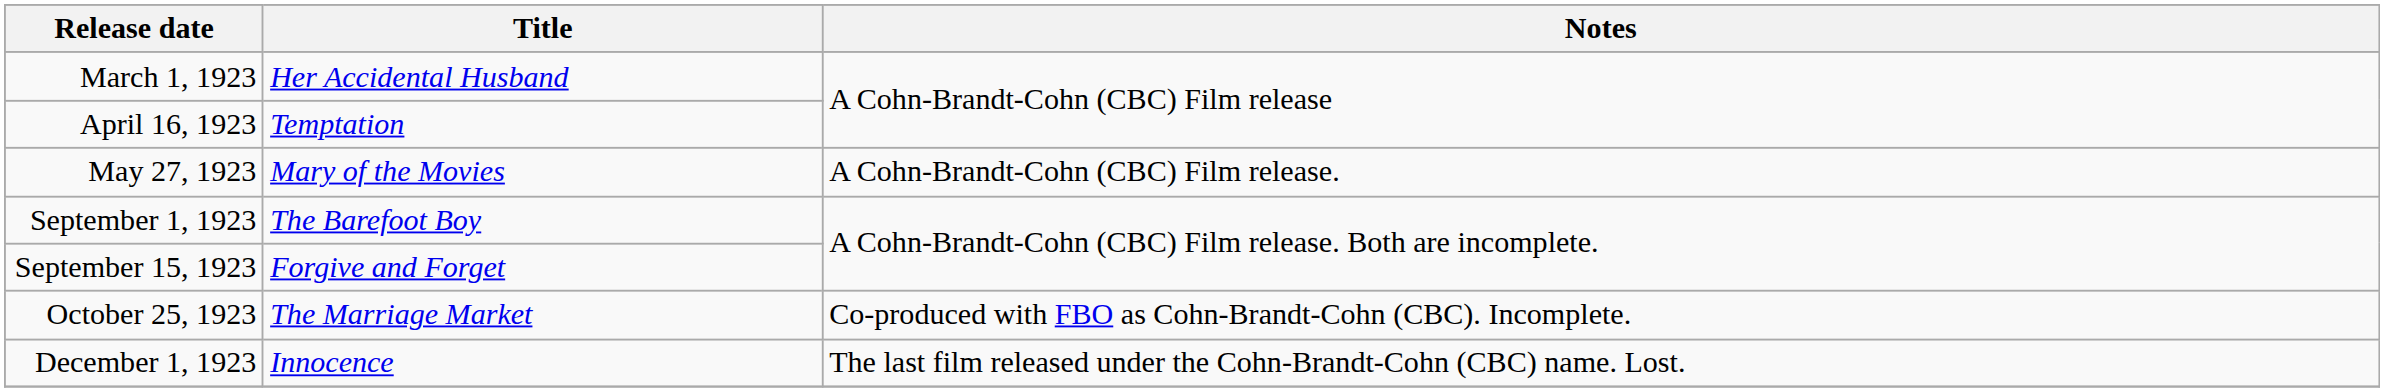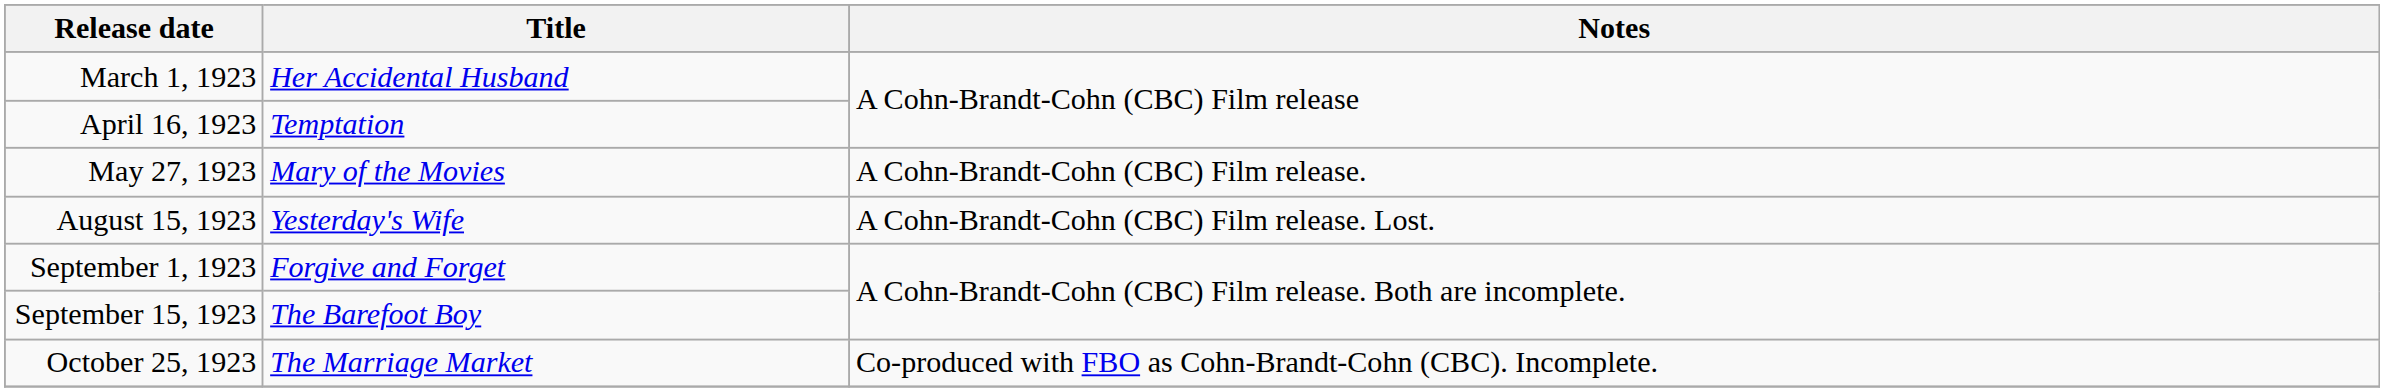+ row: August 15, 1923 | Yesterday's Wife | A Cohn-Brandt-Cohn (CBC) Film release. Lost.
September 1, 1923 | Title: The Barefoot Boy -> Forgive and Forget
September 15, 1923 | Title: Forgive and Forget -> The Barefoot Boy
- row: December 1, 1923 | Innocence | The last film released under the Cohn-Brandt-Cohn (CBC) name. Lost.
